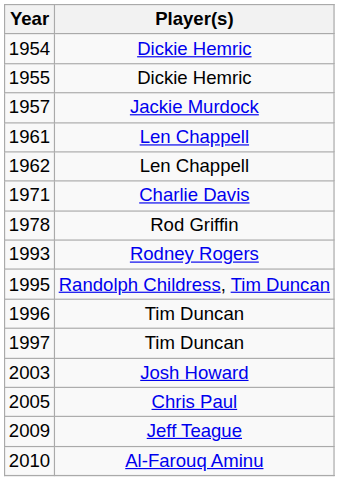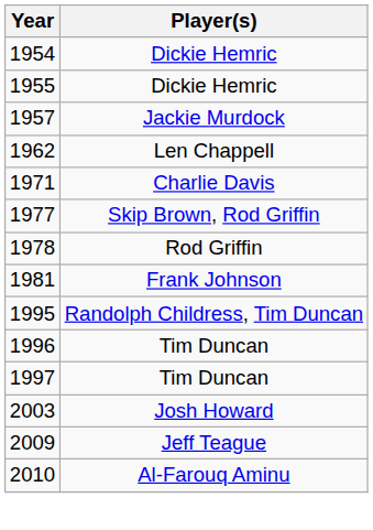- row: 1961 | Len Chappell
+ row: 1977 | Skip Brown, Rod Griffin
+ row: 1981 | Frank Johnson
- row: 1993 | Rodney Rogers
- row: 2005 | Chris Paul
